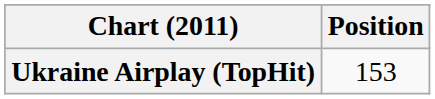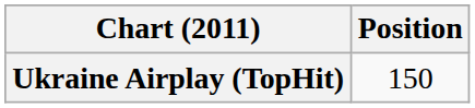Ukraine Airplay (TopHit) | Position: 153 -> 150
